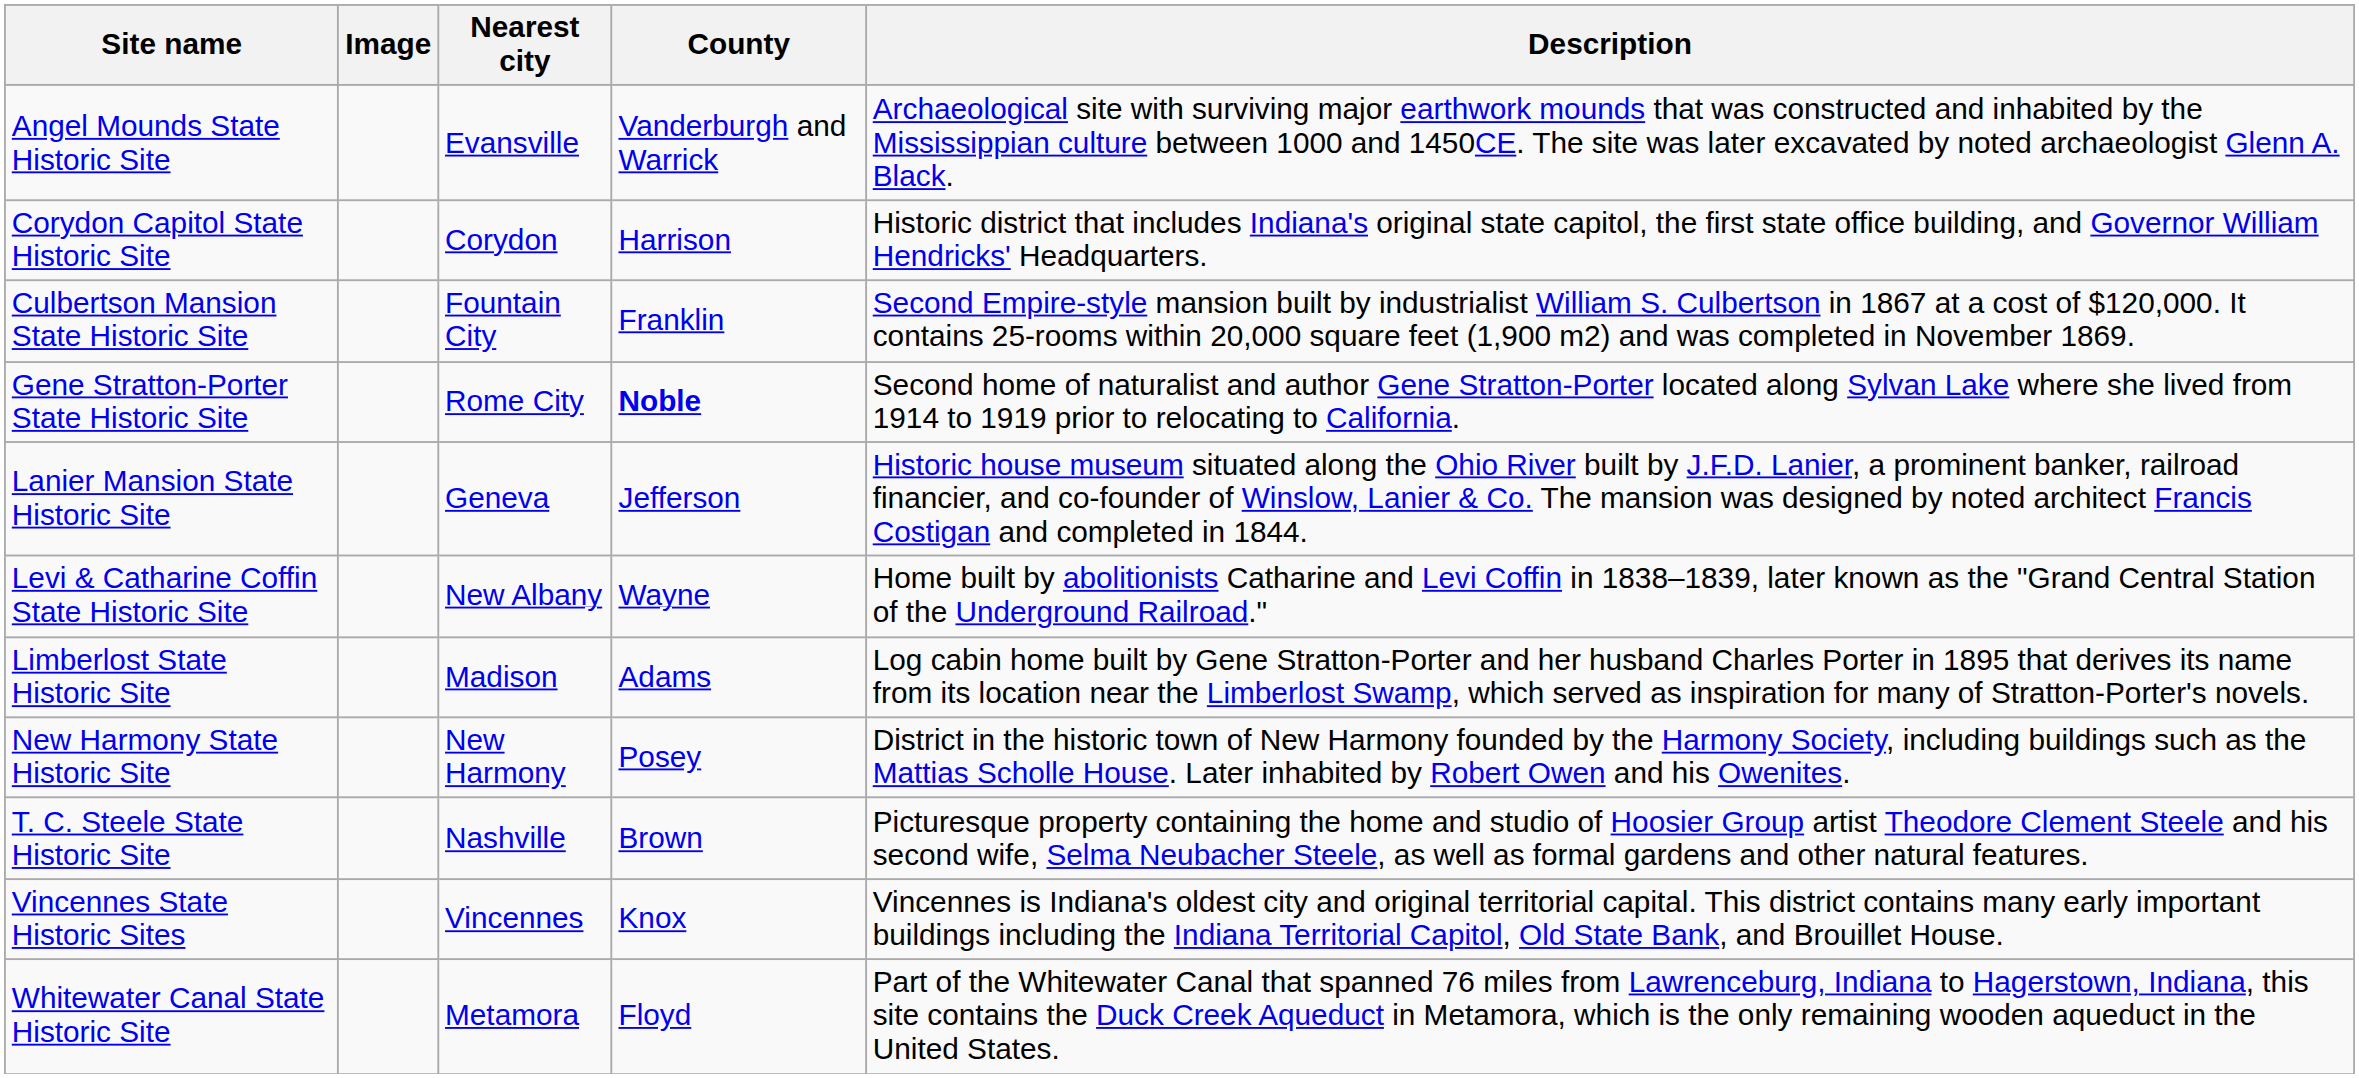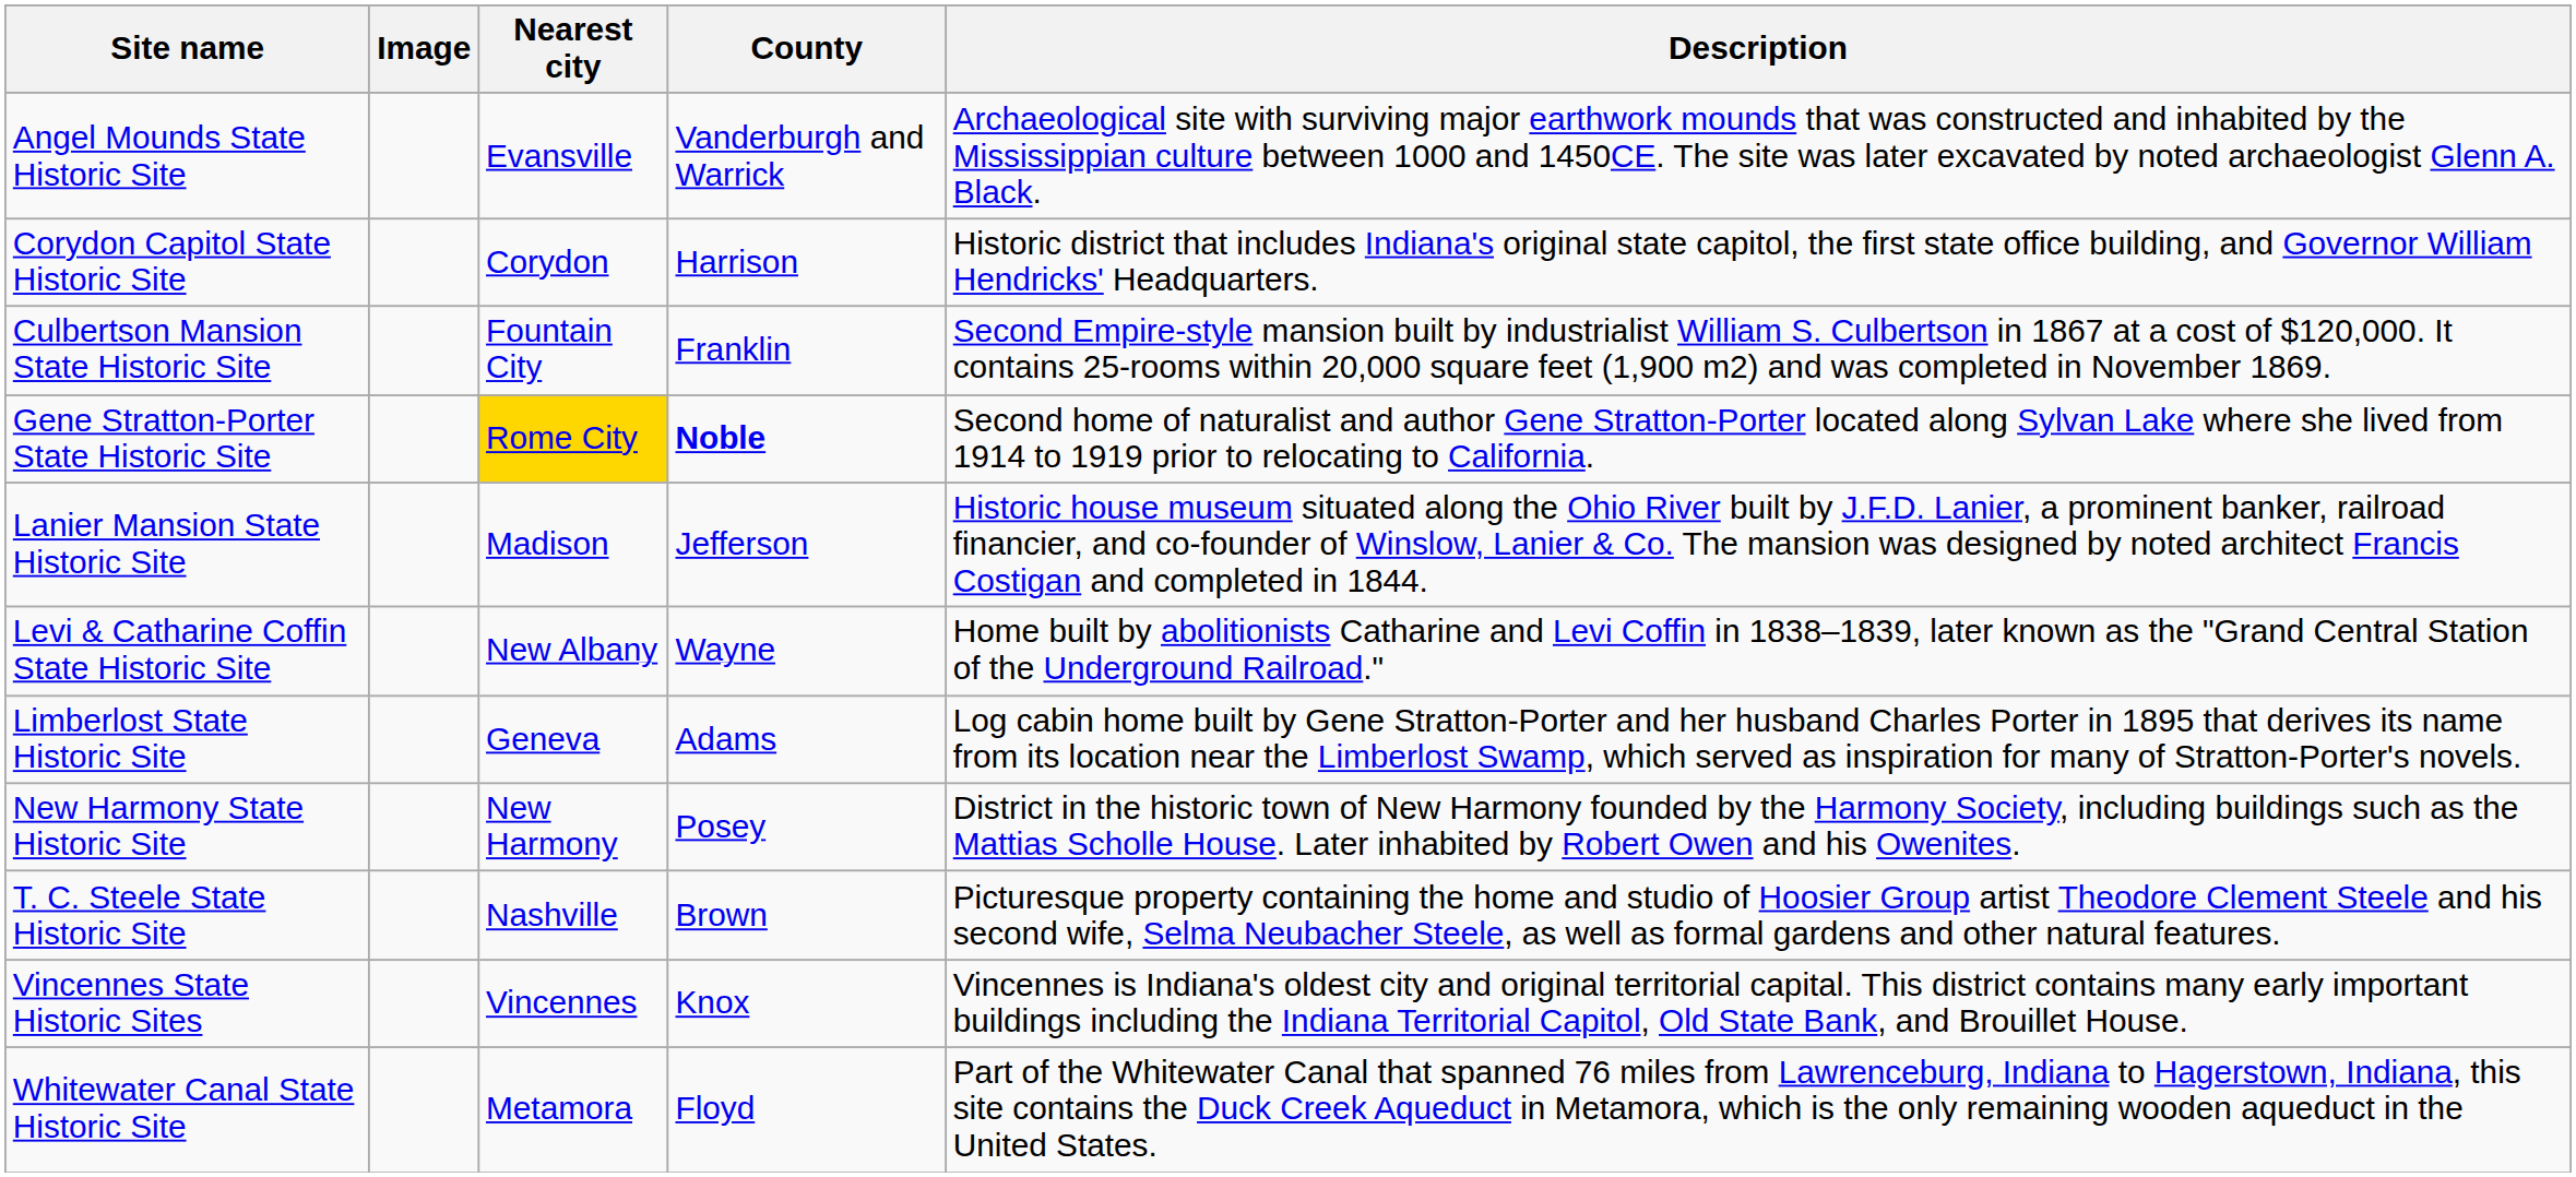Gene Stratton-Porter State Historic Site | Nearest city: no background -> gold background
Lanier Mansion State Historic Site | Nearest city: Geneva -> Madison
Limberlost State Historic Site | Nearest city: Madison -> Geneva
